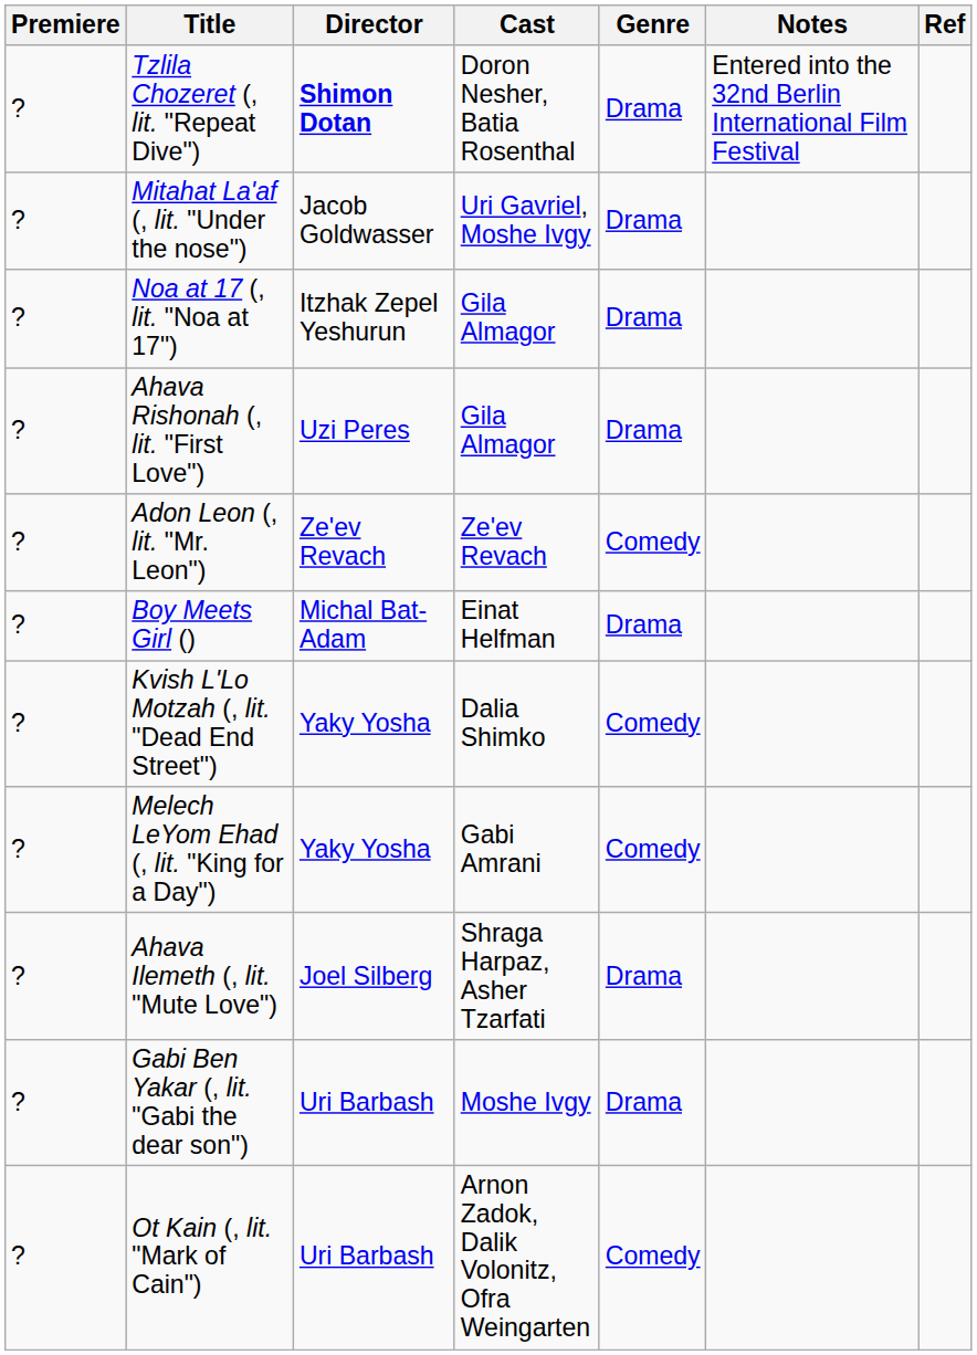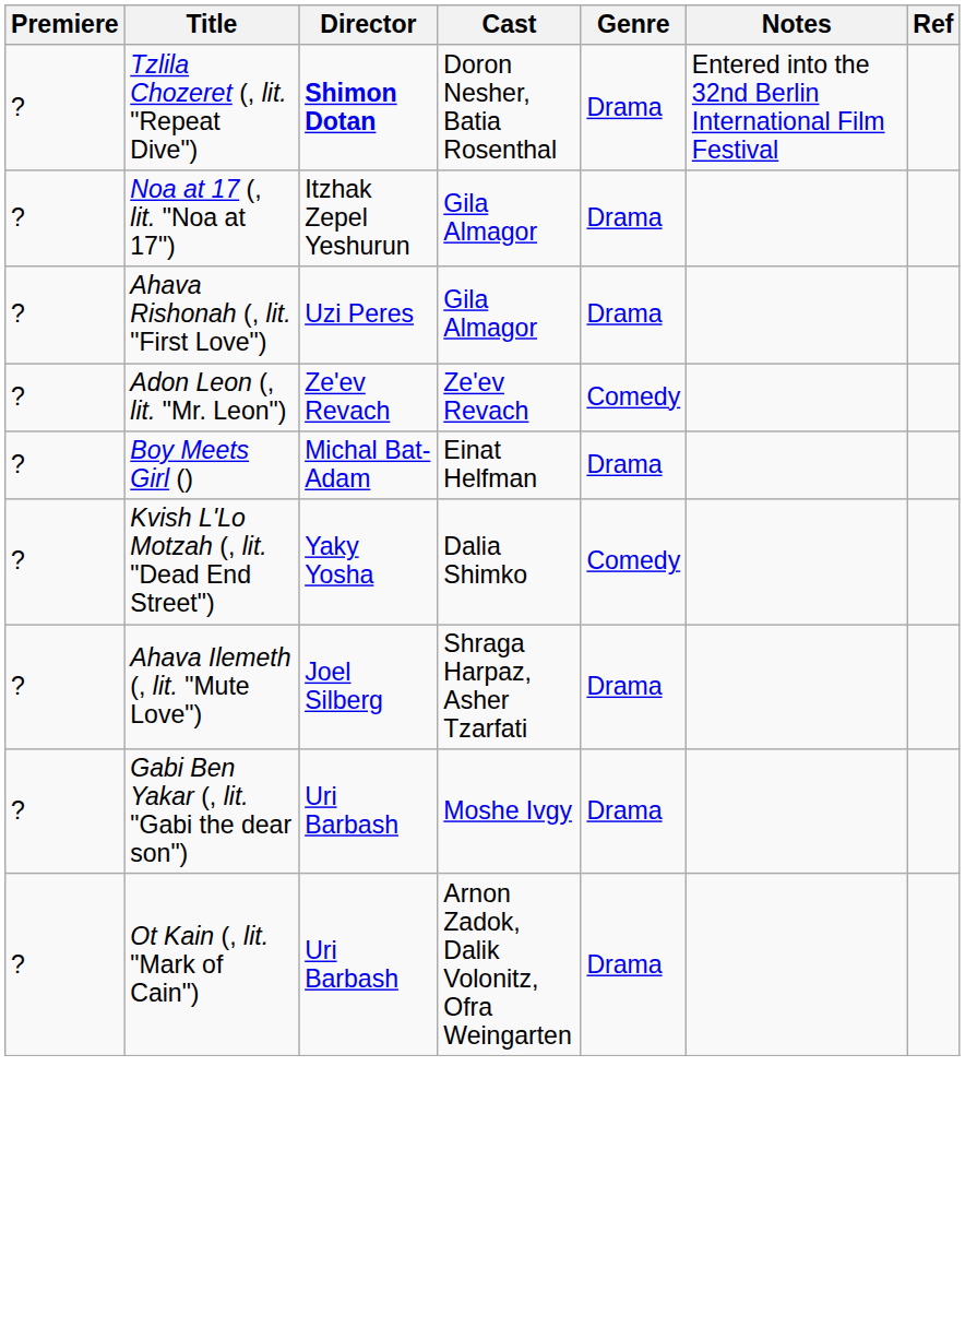- row: ? | Mitahat La'af (, lit. "Under the nose") | Jacob Goldwasser | Uri Gavriel, Moshe Ivgy | Drama
- row: ? | Melech LeYom Ehad (, lit. "King for a Day") | Yaky Yosha | Gabi Amrani | Comedy
Ot Kain (, lit. "Mark of Cain") | Genre: Comedy -> Drama
